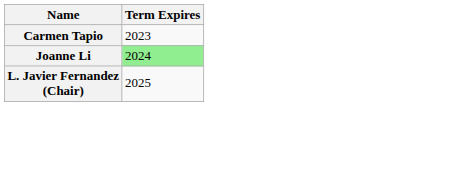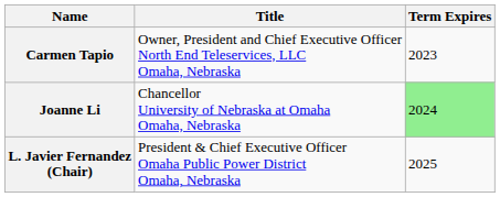+ column: Title | Owner, President and Chief Executive Officer North End Teleservices, LLC Omaha, Nebraska | Chancellor University of Nebraska at Omaha Omaha, Nebraska | President & Chief Executive Officer Omaha Public Power District Omaha, Nebraska
